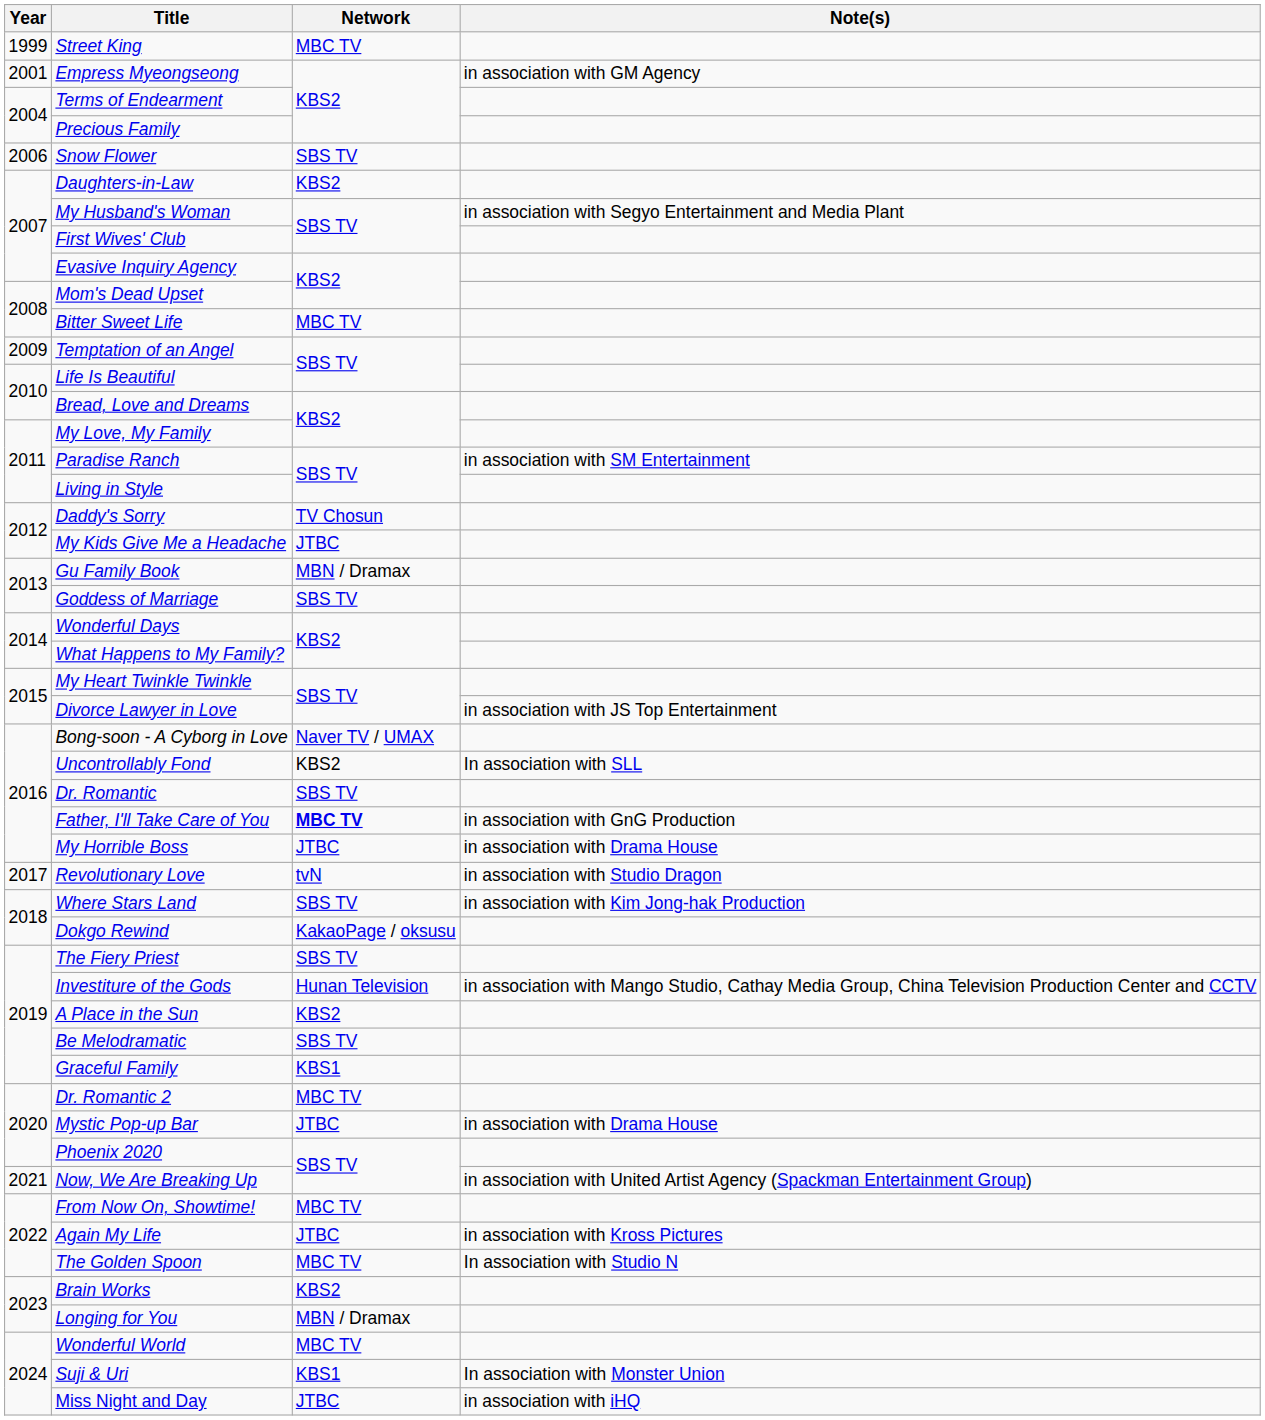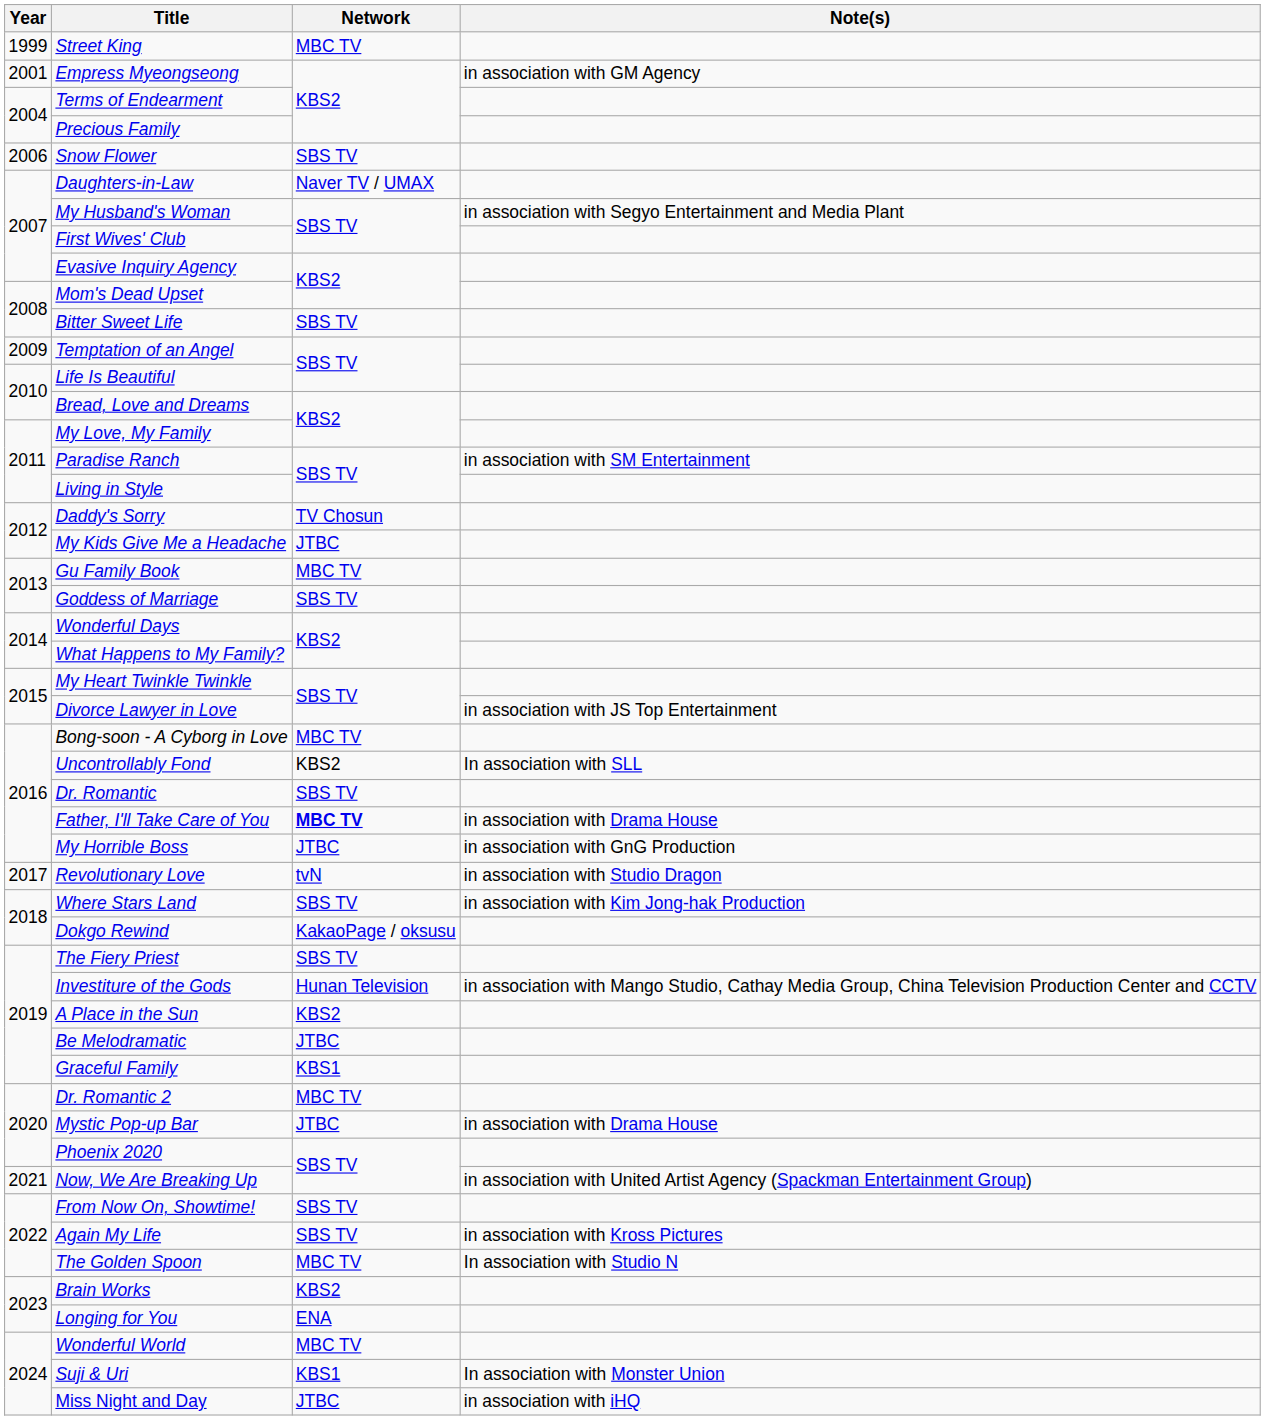Daughters-in-Law | Network: KBS2 -> Naver TV / UMAX
Bitter Sweet Life | Network: MBC TV -> SBS TV
Gu Family Book | Network: MBN / Dramax -> MBC TV
Bong-soon - A Cyborg in Love | Network: Naver TV / UMAX -> MBC TV
Father, I'll Take Care of You | Note(s): in association with GnG Production -> in association with Drama House
My Horrible Boss | Note(s): in association with Drama House -> in association with GnG Production
Be Melodramatic | Network: SBS TV -> JTBC
From Now On, Showtime! | Network: MBC TV -> SBS TV
Again My Life | Network: JTBC -> SBS TV
Longing for You | Network: MBN / Dramax -> ENA
